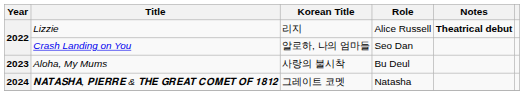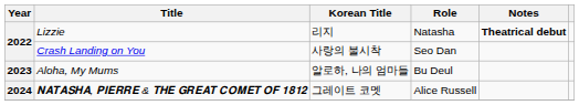Lizzie | Role: Alice Russell -> Natasha
Crash Landing on You | Korean Title: 알로하, 나의 엄마들 -> 사랑의 불시착
Aloha, My Mums | Korean Title: 사랑의 불시착 -> 알로하, 나의 엄마들
𝐍𝐀𝐓𝐀𝐒𝐇𝐀, 𝐏𝐈𝐄𝐑𝐑𝐄 & 𝐓𝐇𝐄 𝐆𝐑𝐄𝐀𝐓 𝐂𝐎𝐌𝐄𝐓 𝐎𝐅 𝟏𝟖𝟏𝟐 | Role: Natasha -> Alice Russell
